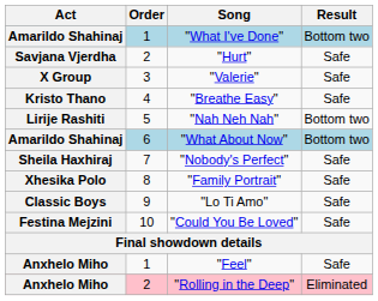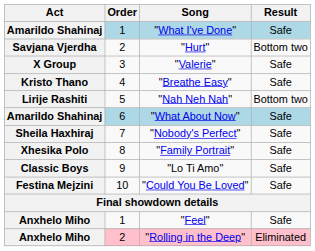"What I've Done" | Result: Bottom two -> Safe
"Hurt" | Result: Safe -> Bottom two
"What About Now" | Result: Bottom two -> Safe
